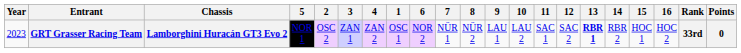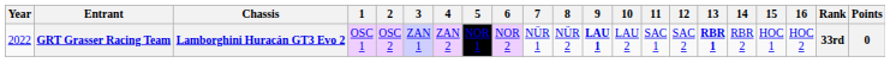columns swapped: 1 <-> 5
GRT Grasser Racing Team | Year: 2023 -> 2022
GRT Grasser Racing Team | 9: normal -> bold
